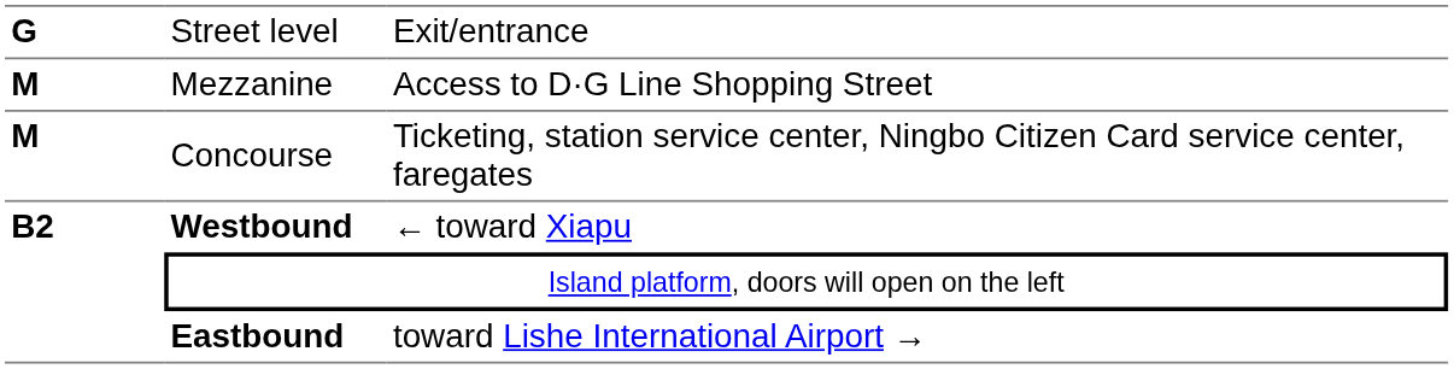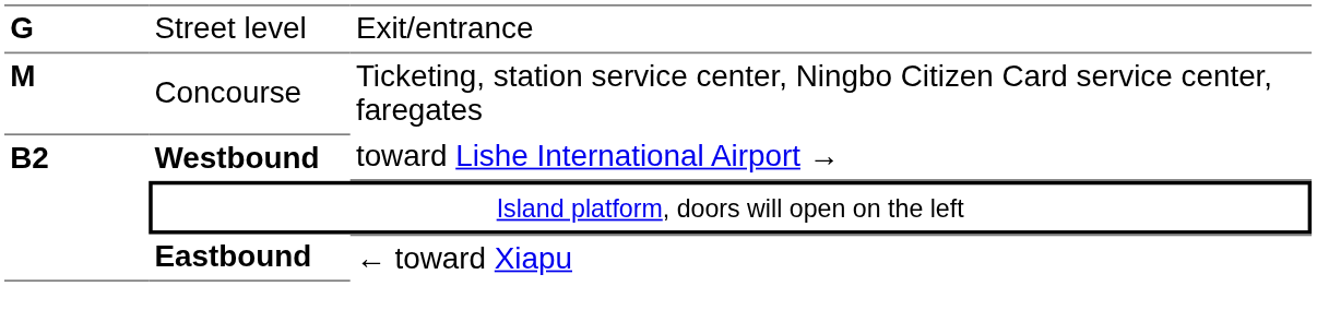- row: M | Mezzanine | Access to D·G Line Shopping Street
Westbound | column 3: ← toward Xiapu -> toward Lishe International Airport →
Eastbound | column 3: toward Lishe International Airport → -> ← toward Xiapu
